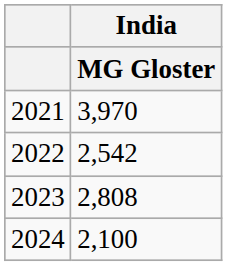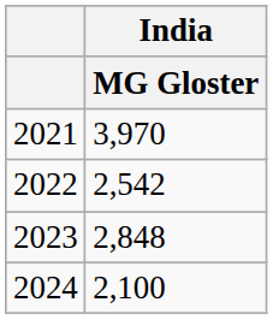2023 | India / MG Gloster: 2,808 -> 2,848
